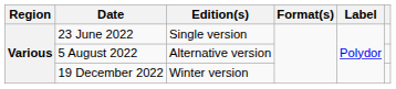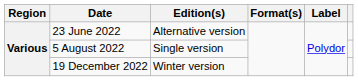23 June 2022 | Edition(s): Single version -> Alternative version
5 August 2022 | Edition(s): Alternative version -> Single version
